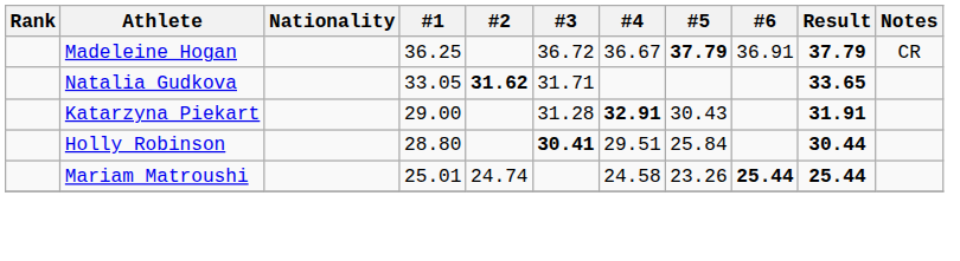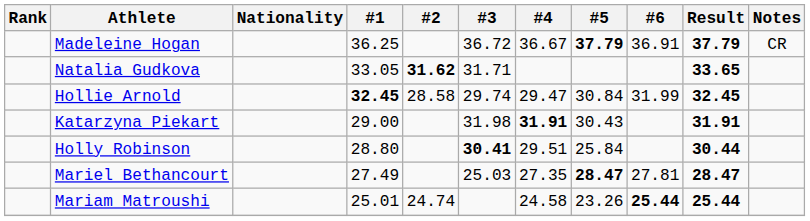+ row: Hollie Arnold | 32.45 | 28.58 | 29.74 | 29.47 | 30.84 | 31.99 | 32.45
Katarzyna Piekart | #3: 31.28 -> 31.98
Katarzyna Piekart | #4: 32.91 -> 31.91
+ row: Mariel Bethancourt | 27.49 | 25.03 | 27.35 | 28.47 | 27.81 | 28.47
